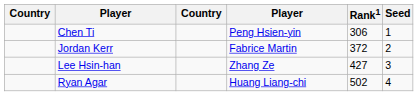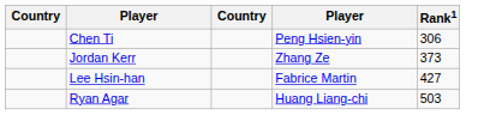- column: Seed | 1 | 2 | 3 | 4
Jordan Kerr | column 4: Fabrice Martin -> Zhang Ze
Jordan Kerr | Rank1: 372 -> 373
Lee Hsin-han | column 4: Zhang Ze -> Fabrice Martin
Ryan Agar | Rank1: 502 -> 503
